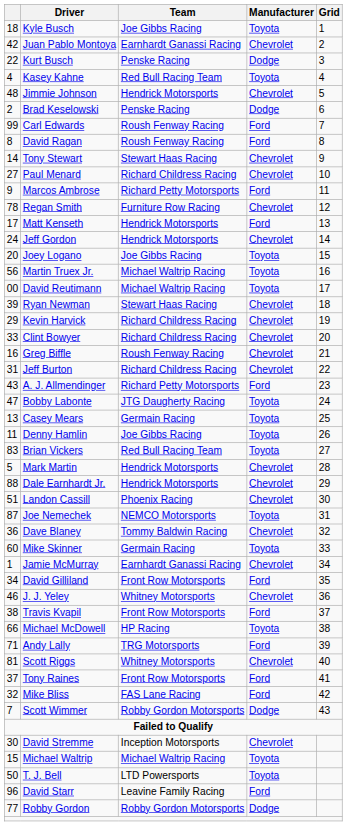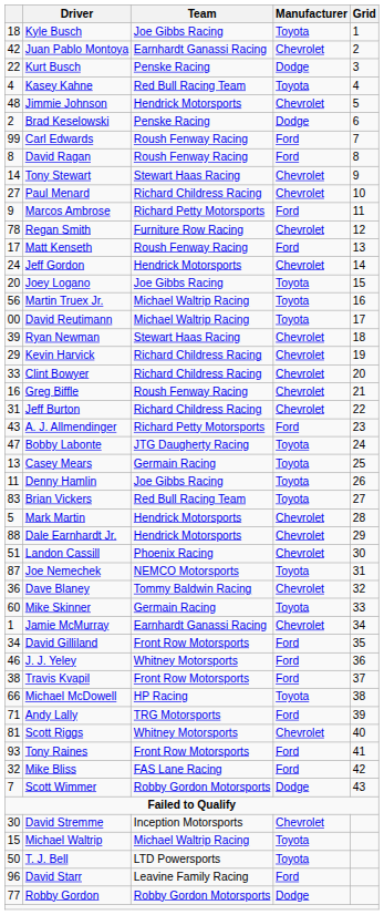Matt Kenseth | Team: Hendrick Motorsports -> Roush Fenway Racing
J. J. Yeley | Manufacturer: Chevrolet -> Ford
Tony Raines | column 1: 37 -> 93
